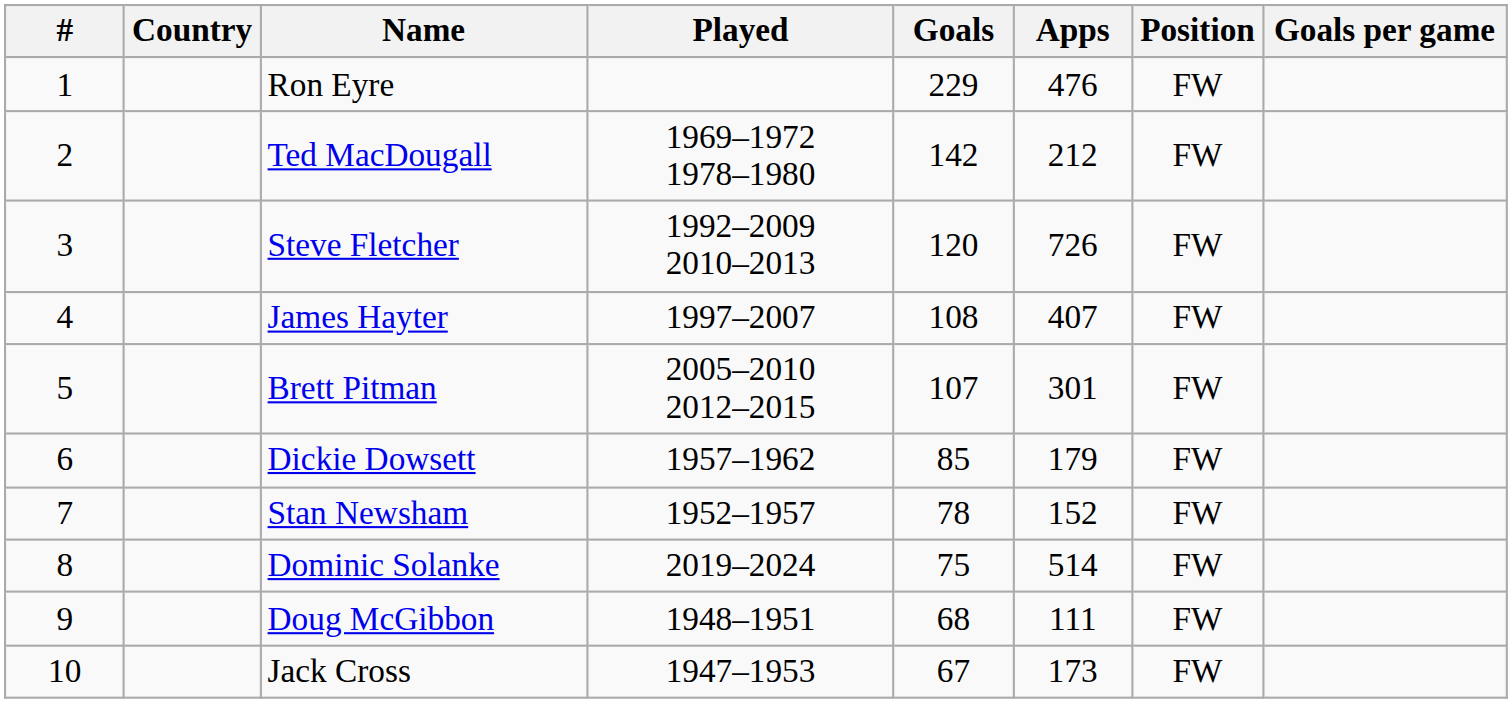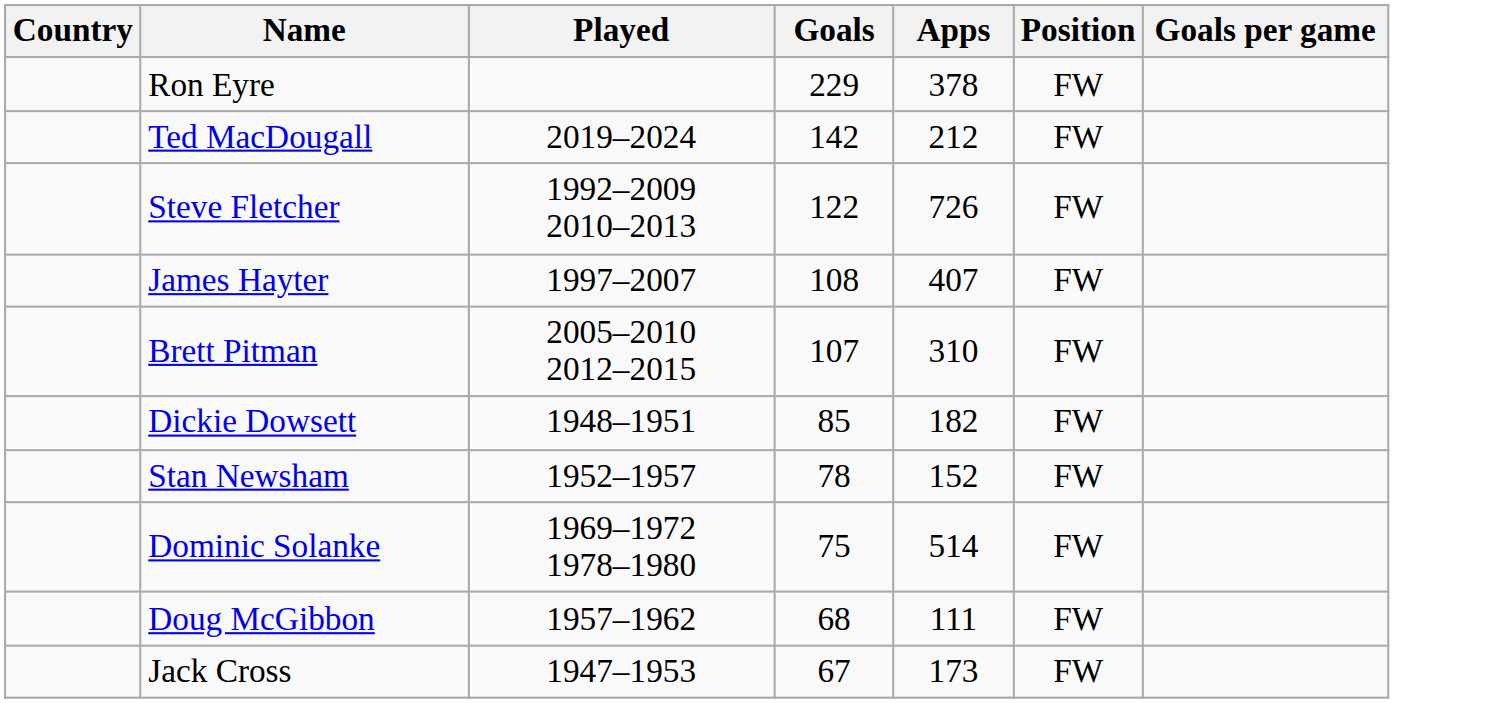- column: # | 1 | 2 | 3 | 4 | 5 | 6 | 7 | 8 | 9 | 10
Ron Eyre | Apps: 476 -> 378
Ted MacDougall | Played: 1969–1972 1978–1980 -> 2019–2024
Steve Fletcher | Goals: 120 -> 122
Brett Pitman | Apps: 301 -> 310
Dickie Dowsett | Played: 1957–1962 -> 1948–1951
Dickie Dowsett | Apps: 179 -> 182
Dominic Solanke | Played: 2019–2024 -> 1969–1972 1978–1980
Doug McGibbon | Played: 1948–1951 -> 1957–1962
